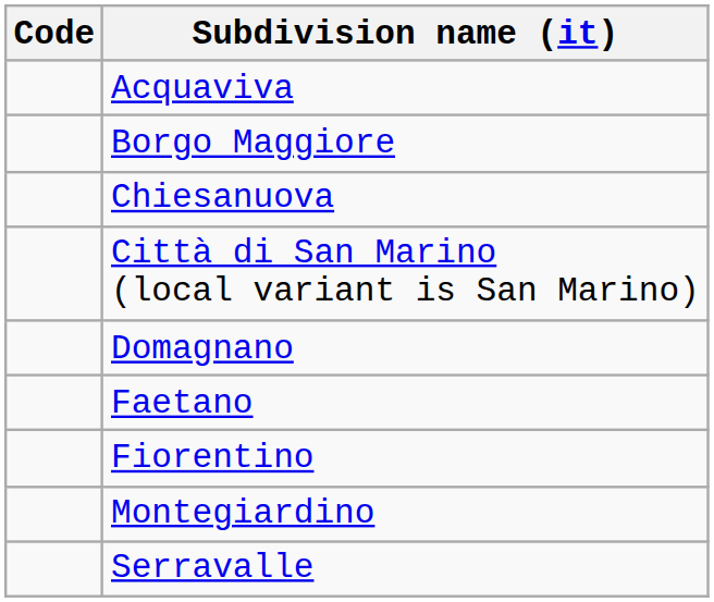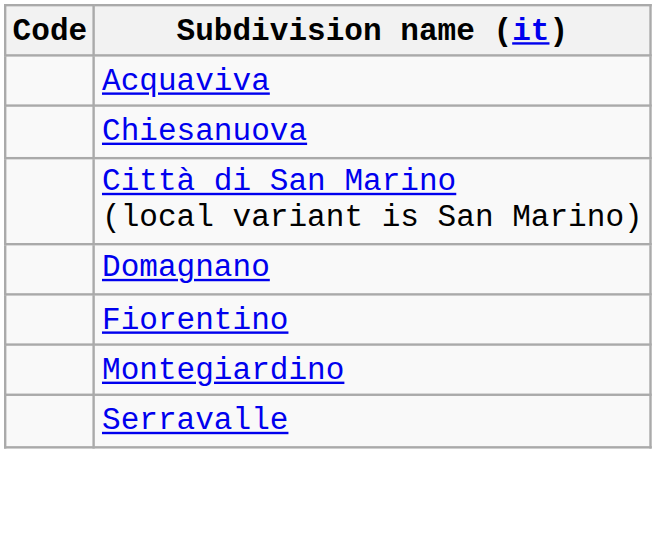- row: Borgo Maggiore
- row: Faetano
